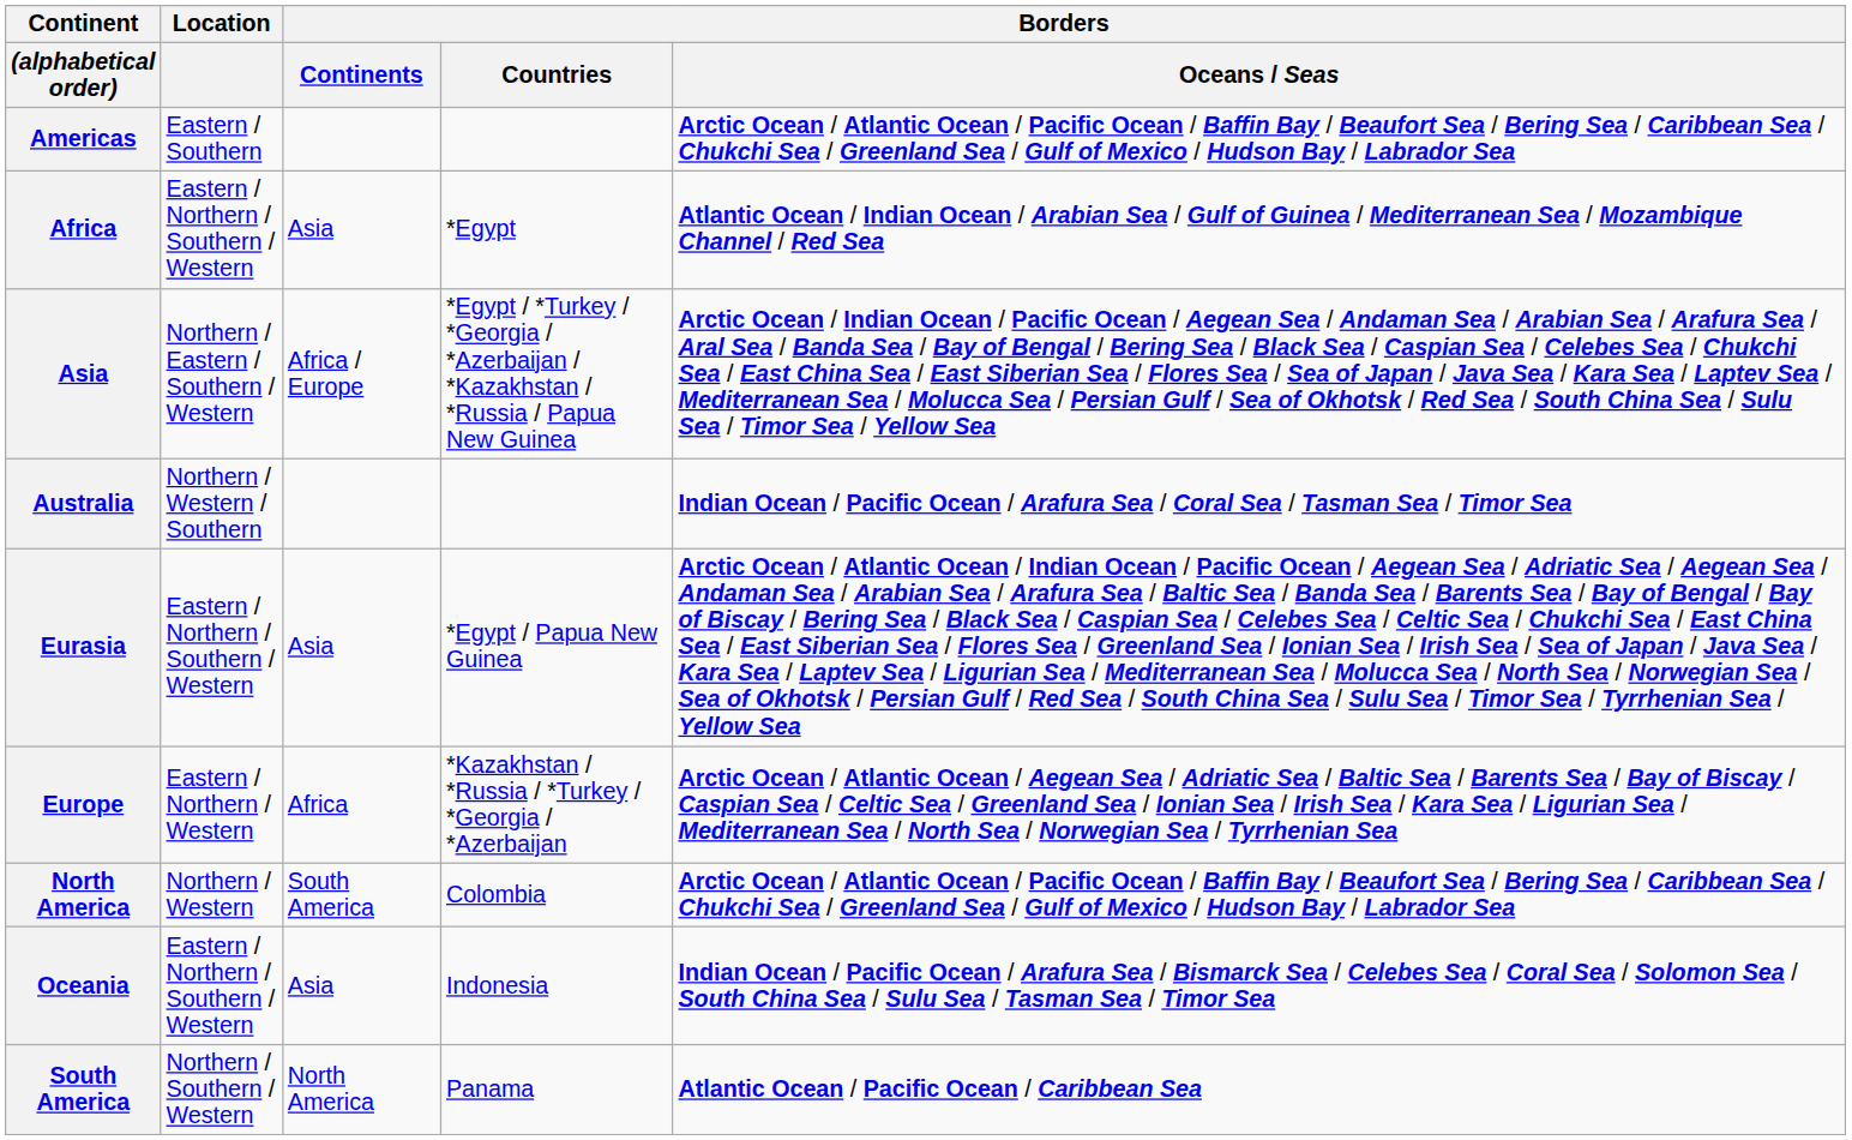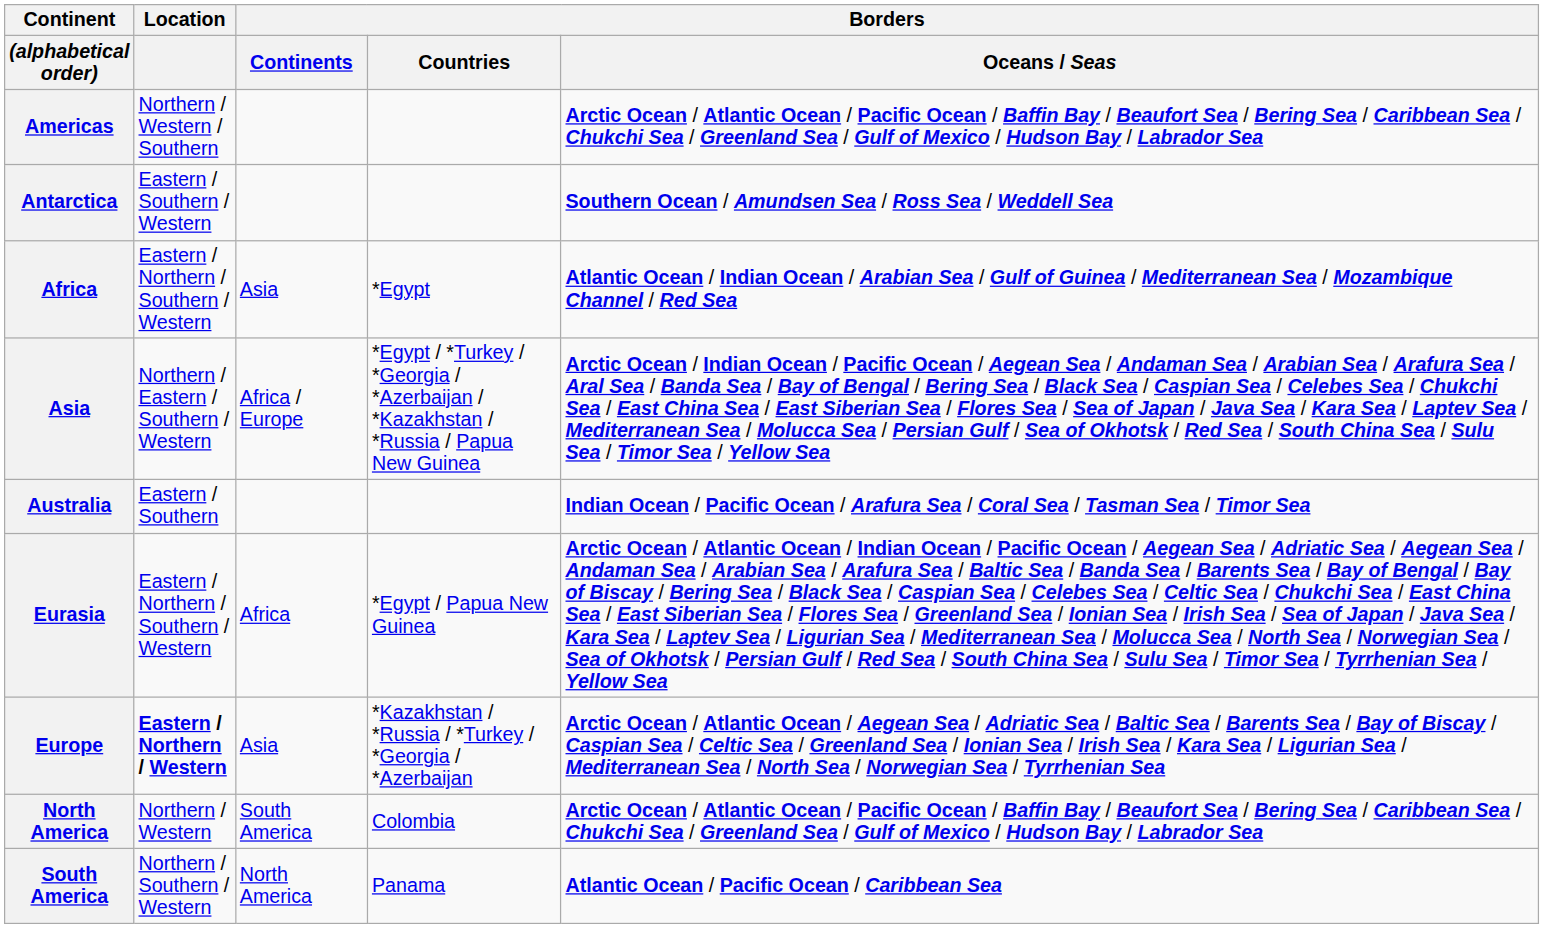Americas | Location: Eastern / Southern -> Northern / Western / Southern
+ row: Antarctica | Eastern / Southern / Western | Southern Ocean / Amundsen Sea / Ross Sea / Weddell Sea
Australia | Location: Northern / Western / Southern -> Eastern / Southern
Eurasia | Borders / Continents: Asia -> Africa
Europe | Location: normal -> bold
Europe | Borders / Continents: Africa -> Asia
- row: Oceania | Eastern / Northern / Southern / Western | Asia | Indonesia | Indian Ocean / Pacific Ocean / Arafura Sea / Bismarck Sea / Celebes Sea / Coral Sea / Solomon Sea / South China Sea / Sulu Sea / Tasman Sea / Timor Sea
